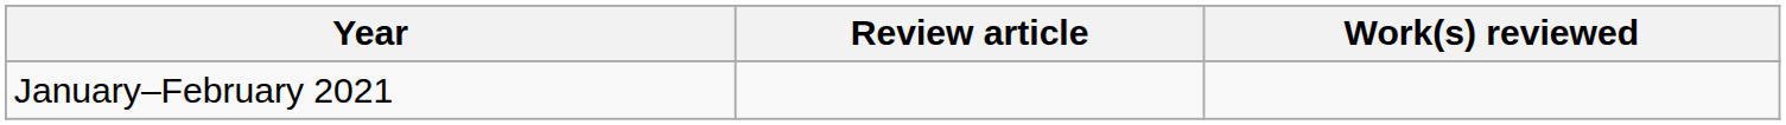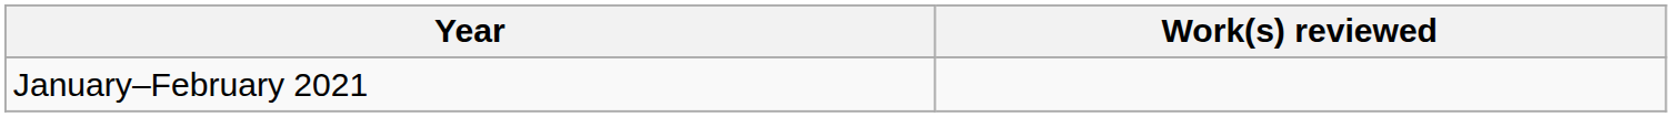- column: Review article
